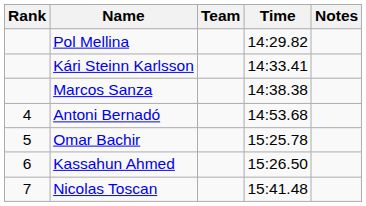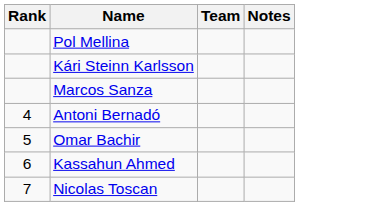- column: Time | 14:29.82 | 14:33.41 | 14:38.38 | 14:53.68 | 15:25.78 | 15:26.50 | 15:41.48
